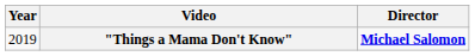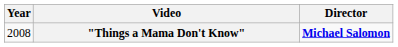"Things a Mama Don't Know" | Year: 2019 -> 2008
